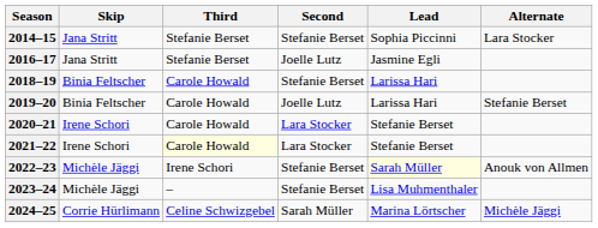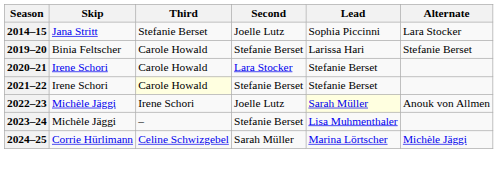2014–15 | Second: Stefanie Berset -> Joelle Lutz
- row: 2016–17 | Jana Stritt | Stefanie Berset | Joelle Lutz | Jasmine Egli
- row: 2018–19 | Binia Feltscher | Carole Howald | Stefanie Berset | Larissa Hari
2019–20 | Second: Joelle Lutz -> Stefanie Berset
2021–22 | Second: Lara Stocker -> Stefanie Berset
2022–23 | Second: Stefanie Berset -> Joelle Lutz
